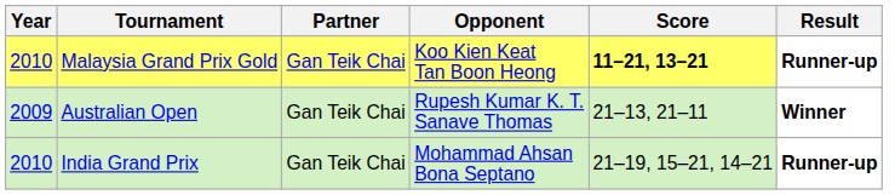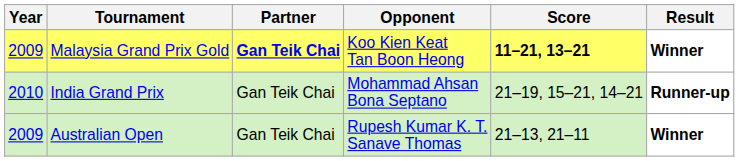Malaysia Grand Prix Gold | Year: 2010 -> 2009
Malaysia Grand Prix Gold | Partner: normal -> bold
Malaysia Grand Prix Gold | Result: Runner-up -> Winner
rows swapped: Australian Open <-> India Grand Prix
